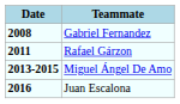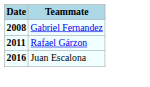- row: 2013-2015 | Miguel Ángel De Amo
